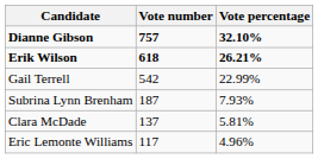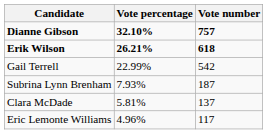columns swapped: Vote number <-> Vote percentage
